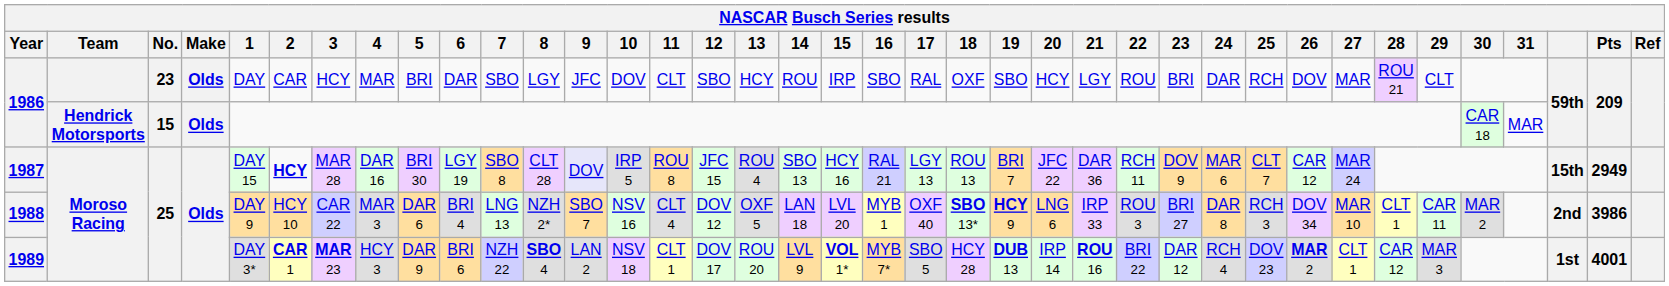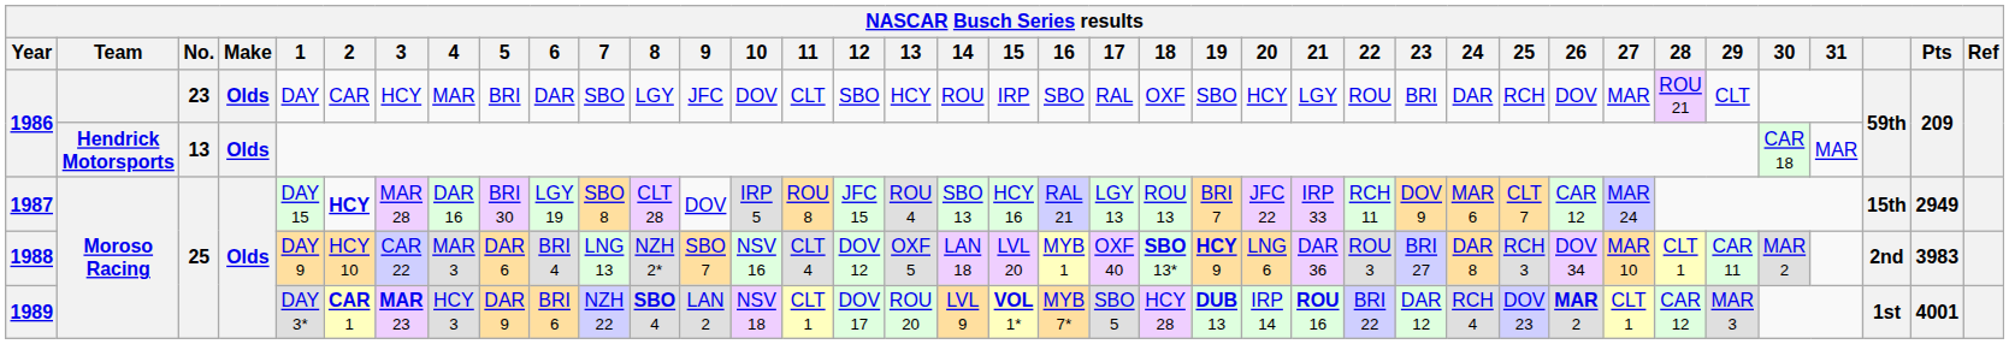1986 / Hendrick Motorsports | No.: 15 -> 13
1987 | 9: lavender background -> no background
1987 | 21: DAR 36 -> IRP 33
1988 | 21: IRP 33 -> DAR 36
1988 | Pts: 3986 -> 3983
